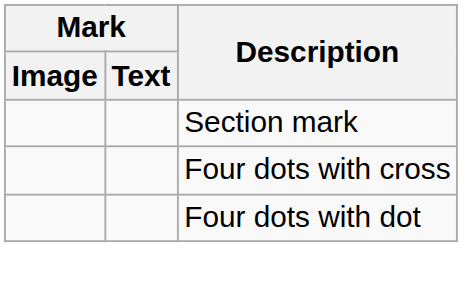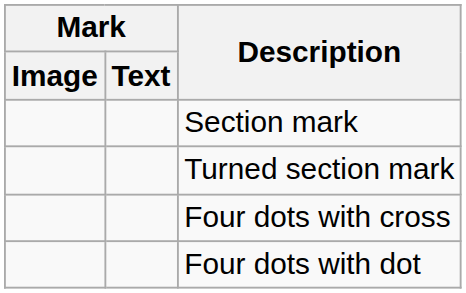+ row: Turned section mark
